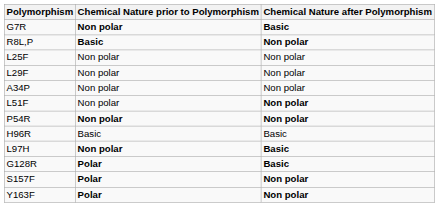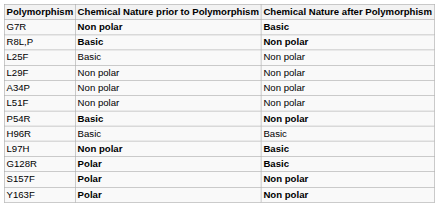L25F | Chemical Nature prior to Polymorphism: Non polar -> Basic
L51F | Chemical Nature after Polymorphism: bold -> normal
P54R | Chemical Nature prior to Polymorphism: Non polar -> Basic
